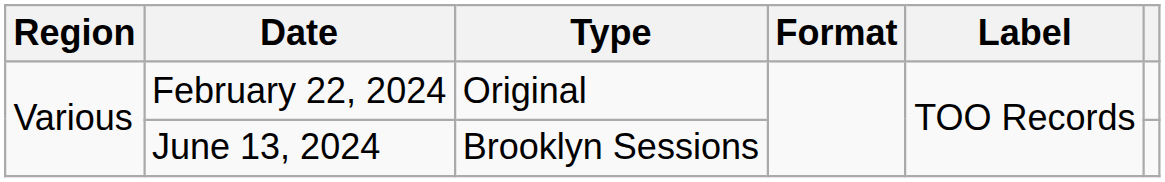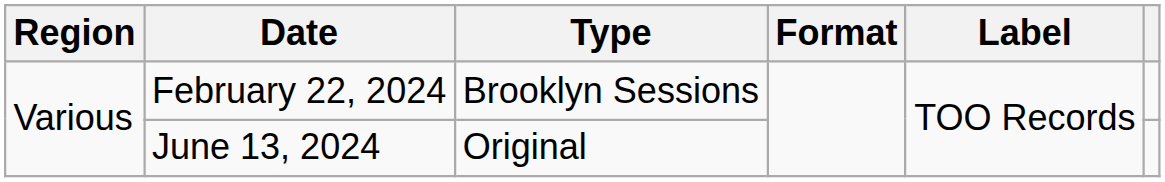February 22, 2024 | Type: Original -> Brooklyn Sessions
June 13, 2024 | Type: Brooklyn Sessions -> Original
